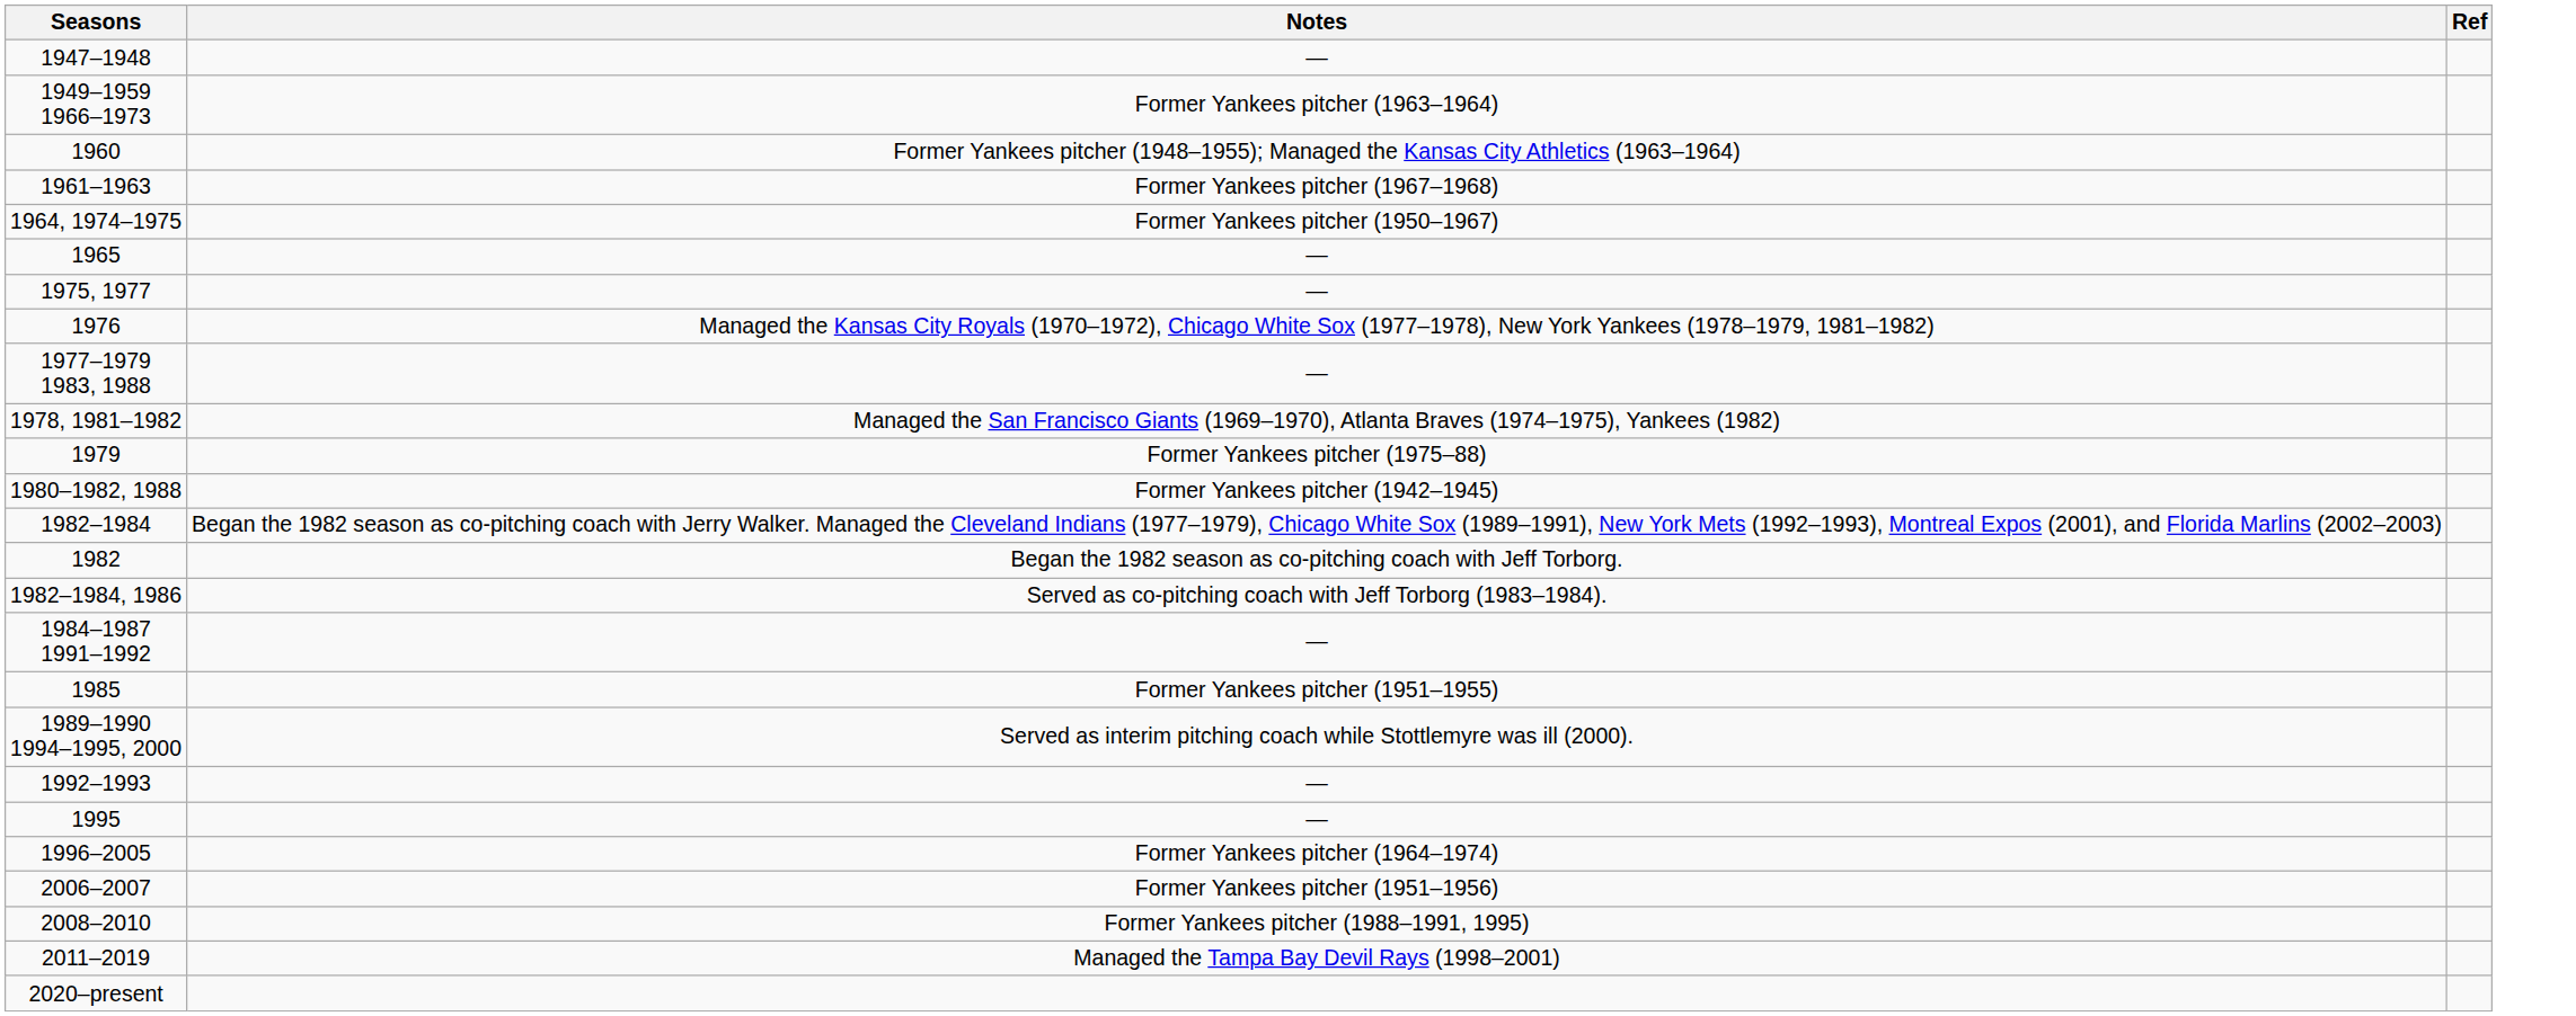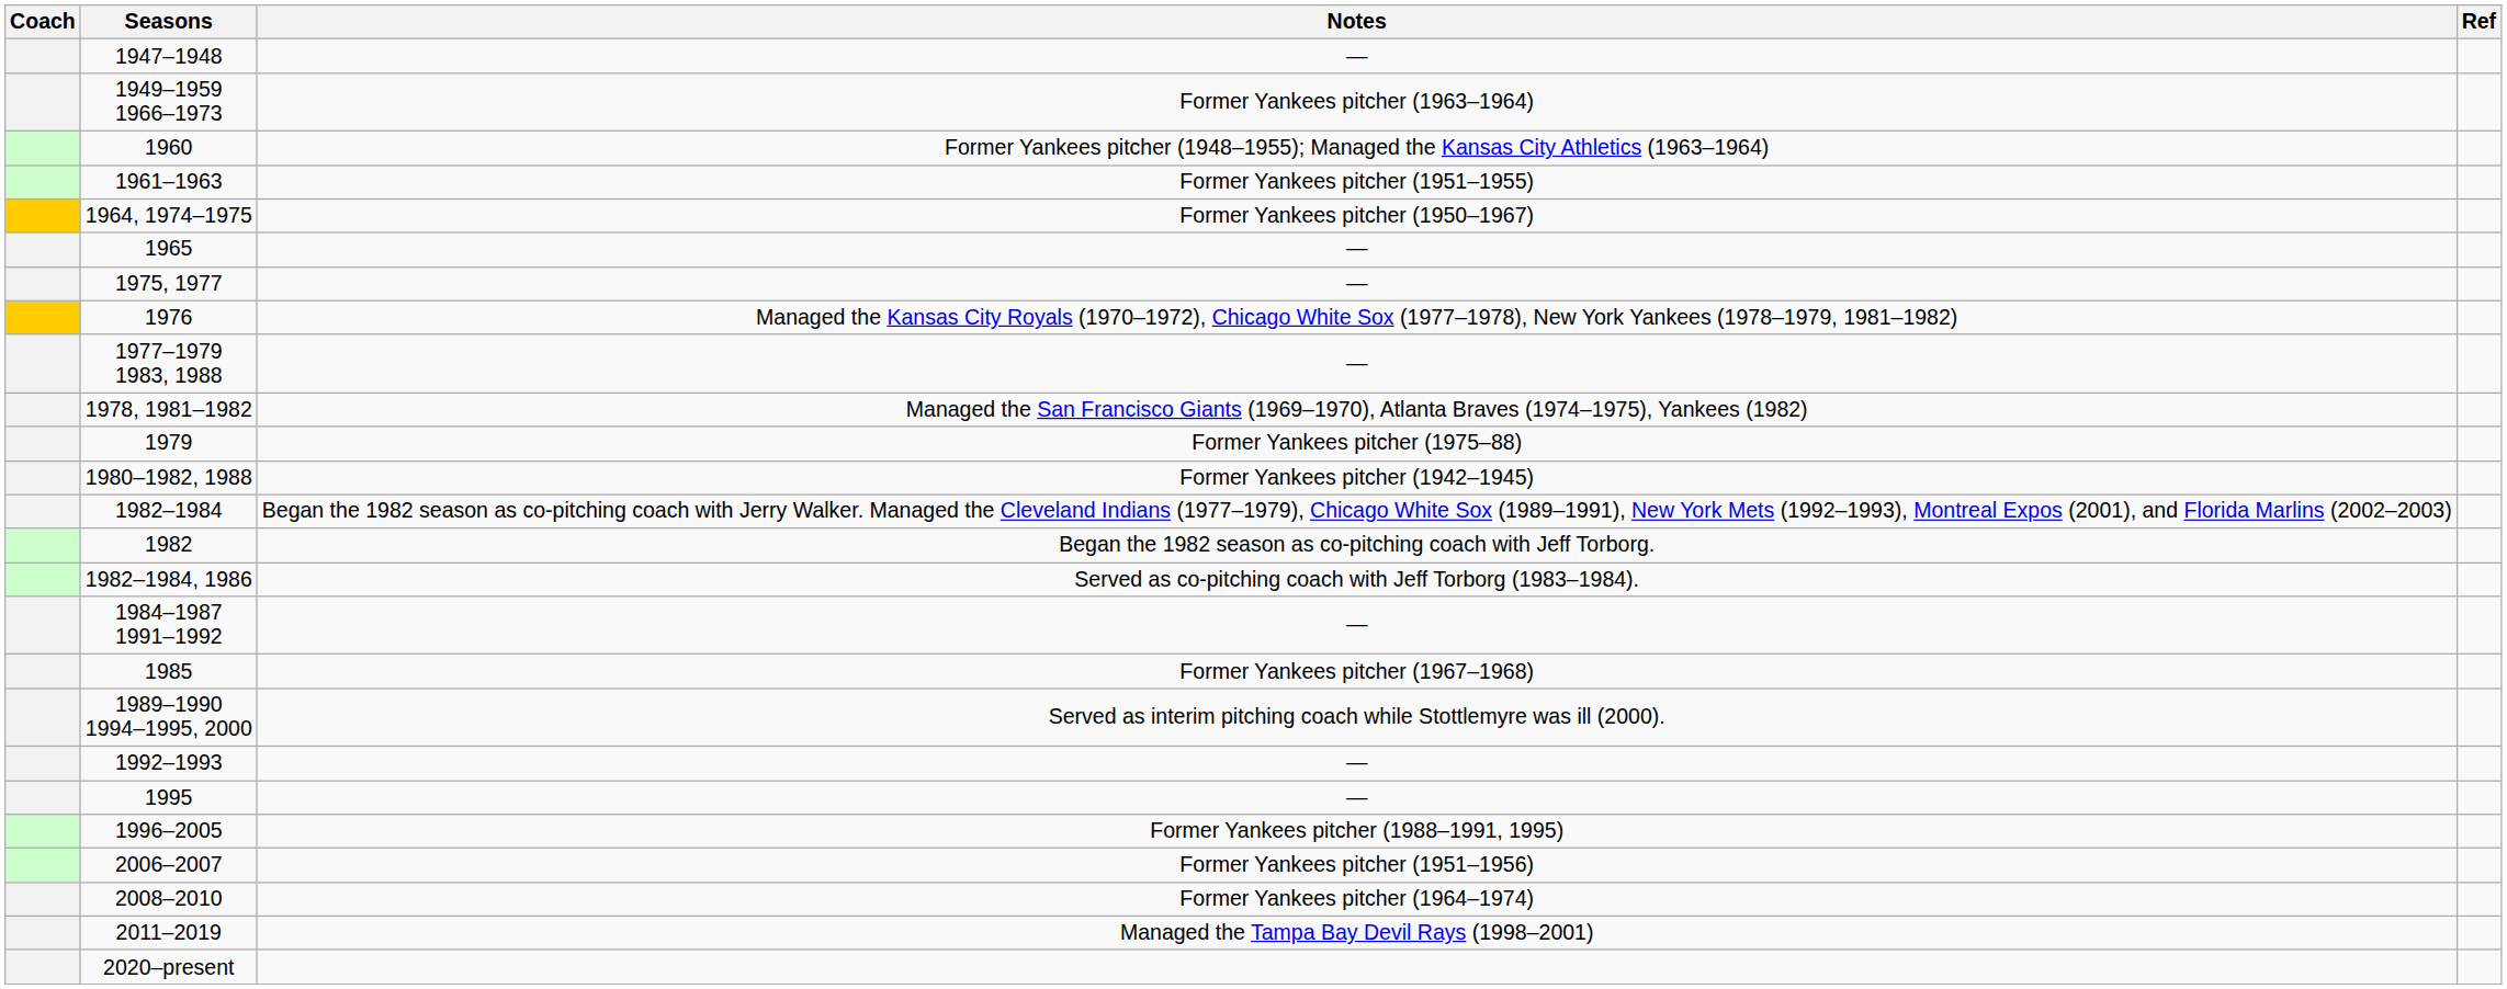+ column: Coach
1961–1963 | Notes: Former Yankees pitcher (1967–1968) -> Former Yankees pitcher (1951–1955)
1985 | Notes: Former Yankees pitcher (1951–1955) -> Former Yankees pitcher (1967–1968)
1996–2005 | Notes: Former Yankees pitcher (1964–1974) -> Former Yankees pitcher (1988–1991, 1995)
2008–2010 | Notes: Former Yankees pitcher (1988–1991, 1995) -> Former Yankees pitcher (1964–1974)
